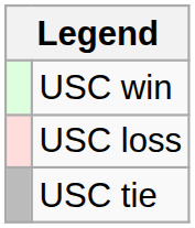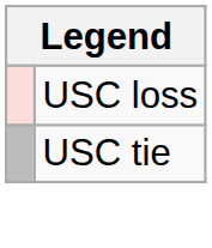- row: USC win
